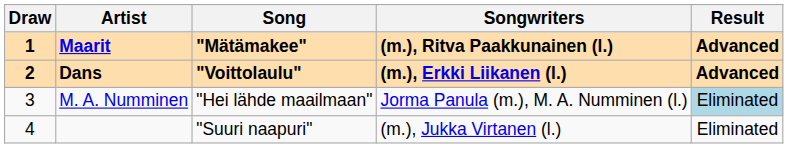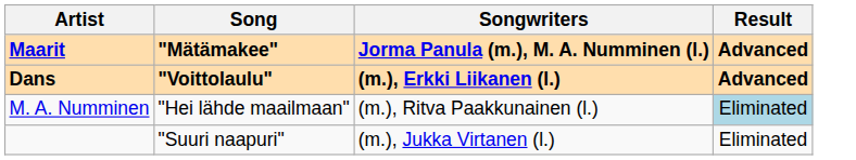- column: Draw | 1 | 2 | 3 | 4
Maarit | Songwriters: (m.), Ritva Paakkunainen (l.) -> Jorma Panula (m.), M. A. Numminen (l.)
M. A. Numminen | Songwriters: Jorma Panula (m.), M. A. Numminen (l.) -> (m.), Ritva Paakkunainen (l.)
